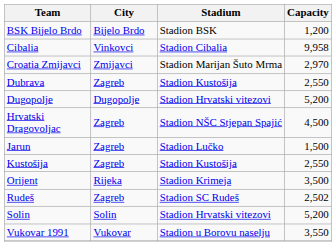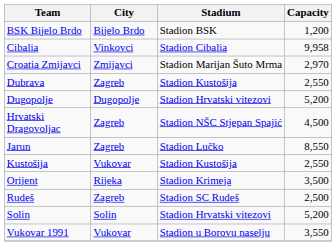Jarun | Capacity: 1,500 -> 8,550
Kustošija | City: Zagreb -> Vukovar
Rudeš | Capacity: 2,502 -> 2,500
